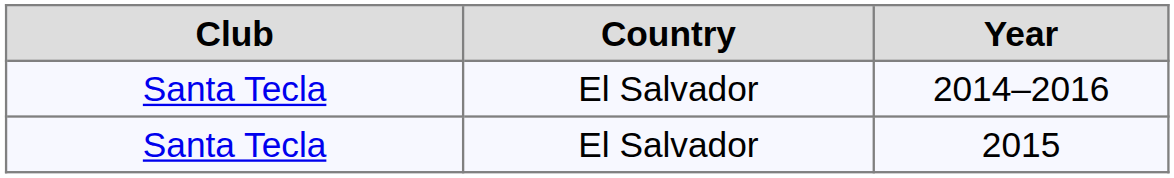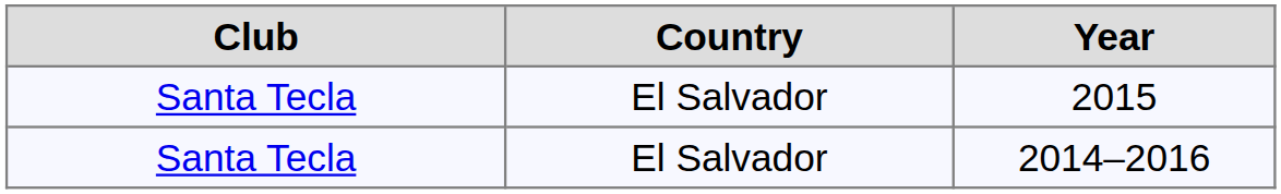rows swapped: 2015 <-> 2014–2016
